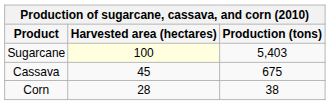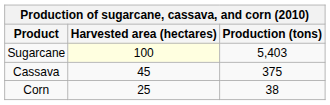Cassava | Production (tons): 675 -> 375
Corn | Harvested area (hectares): 28 -> 25
